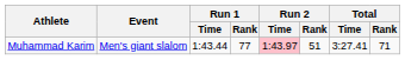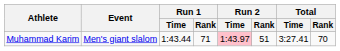Muhammad Karim | Run 1 / Rank: 77 -> 71
Muhammad Karim | Total / Rank: 71 -> 70
